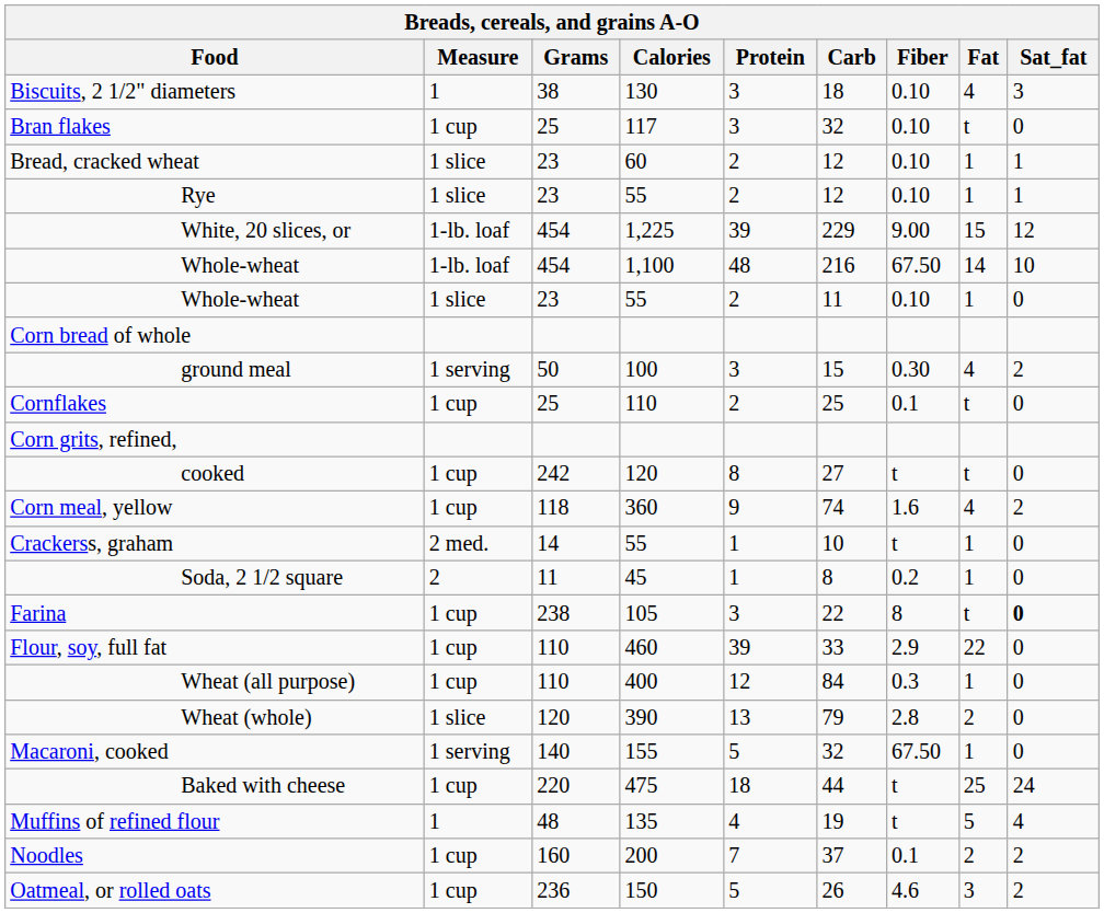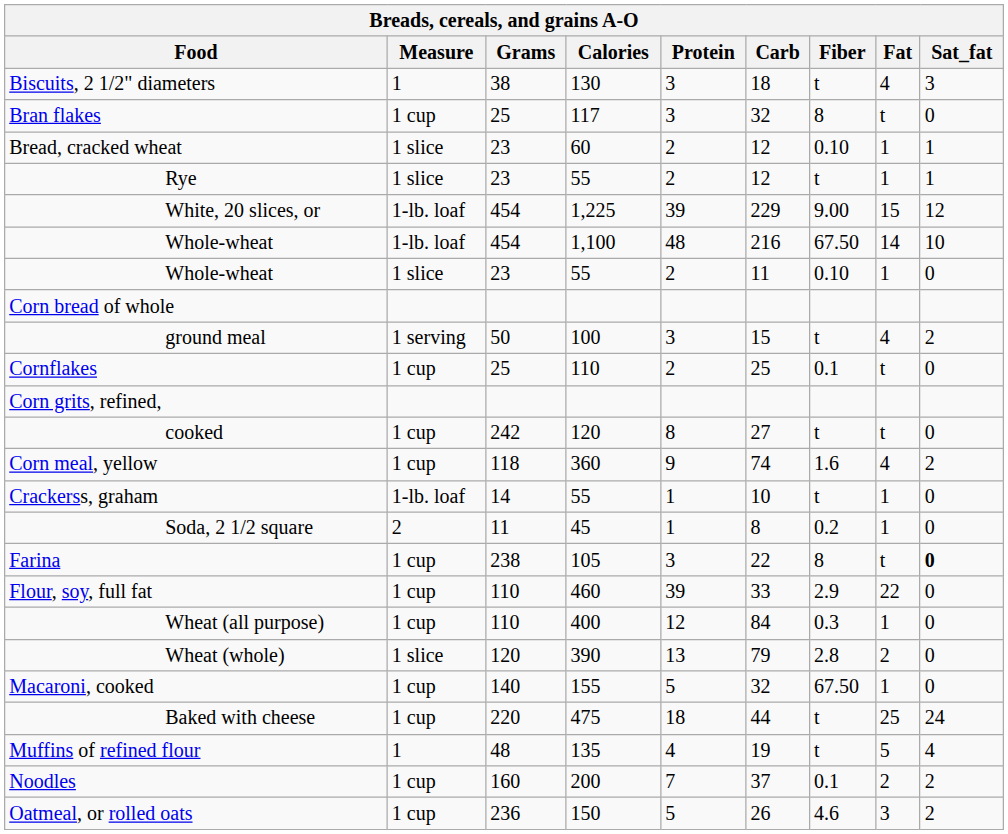Biscuits, 2 1/2" diameters | Fiber: 0.10 -> t
Bran flakes | Fiber: 0.10 -> 8
Rye | Fiber: 0.10 -> t
ground meal | Fiber: 0.30 -> t
Crackerss, graham | Measure: 2 med. -> 1-lb. loaf
Macaroni, cooked | Measure: 1 serving -> 1 cup
